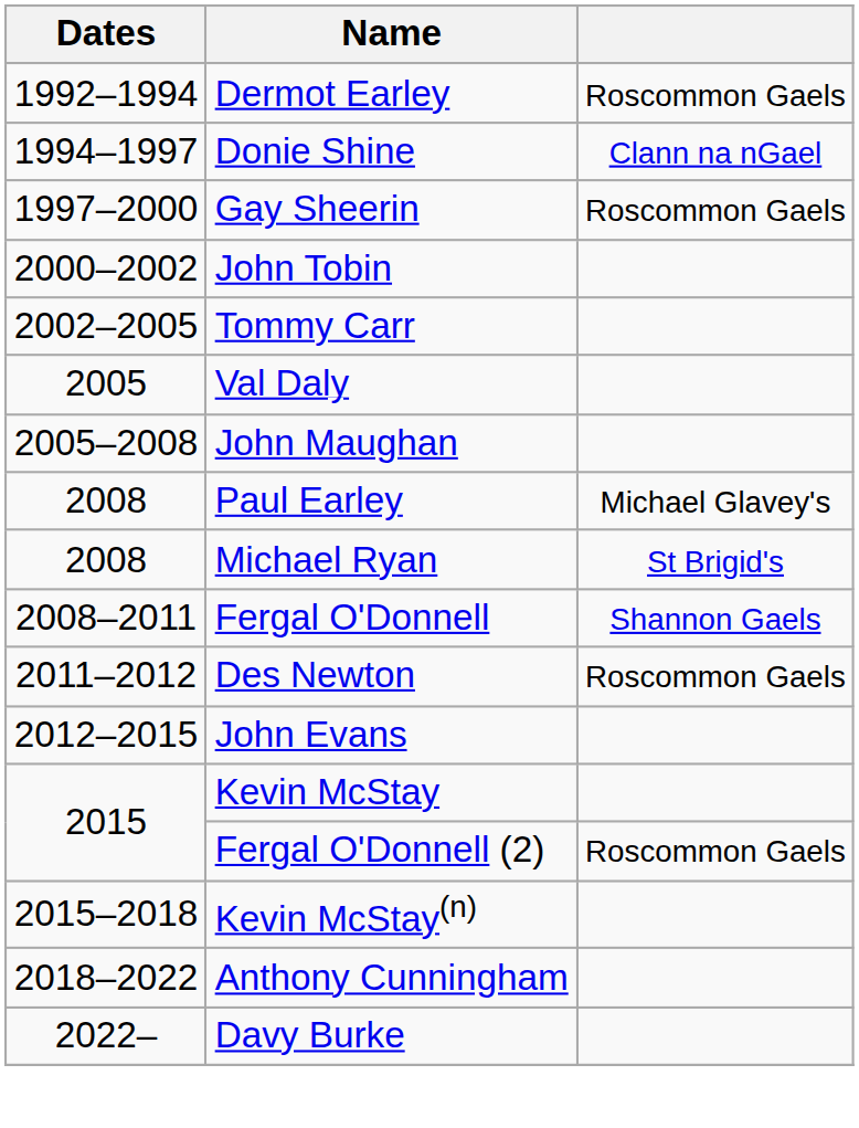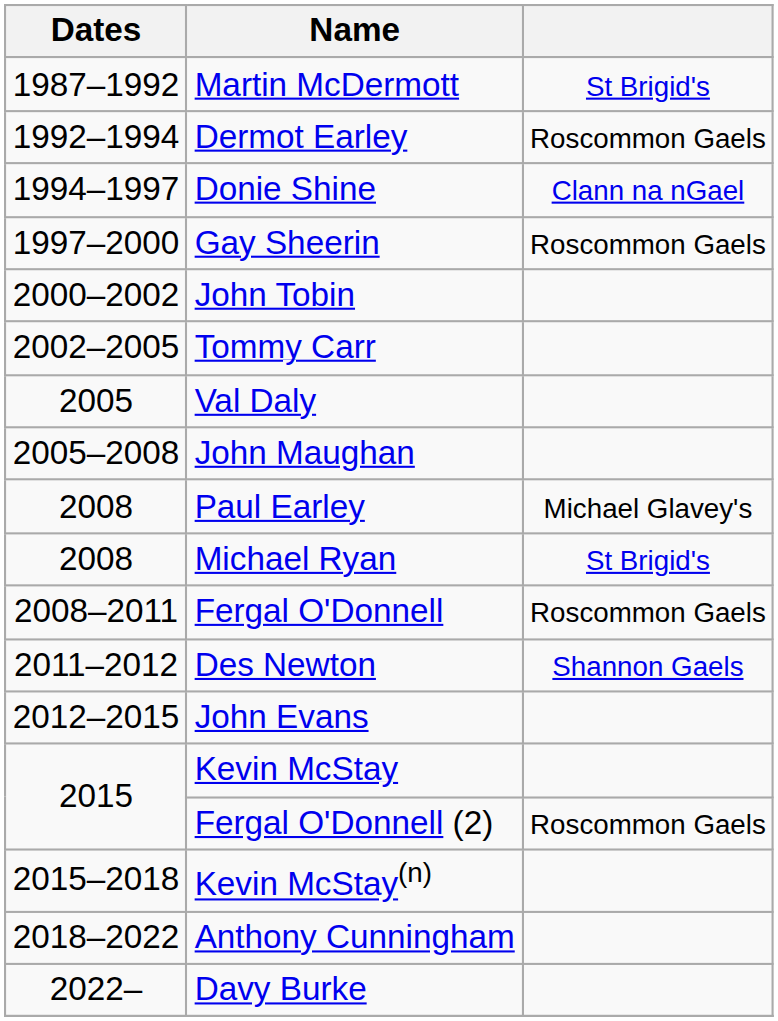+ row: 1987–1992 | Martin McDermott | St Brigid's
Fergal O'Donnell | column 3: Shannon Gaels -> Roscommon Gaels
Des Newton | column 3: Roscommon Gaels -> Shannon Gaels
